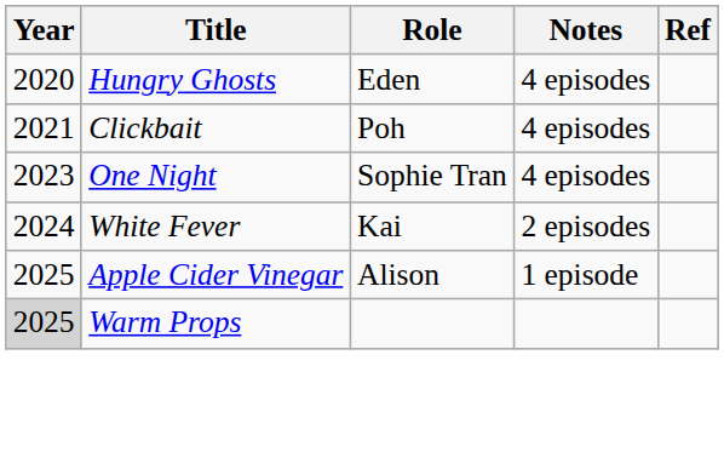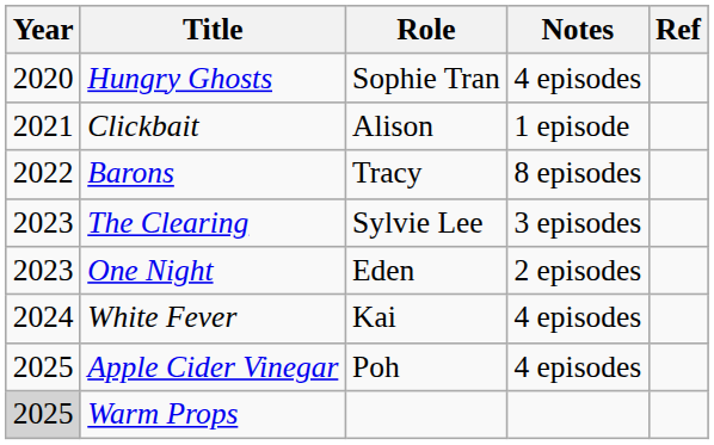Hungry Ghosts | Role: Eden -> Sophie Tran
Clickbait | Role: Poh -> Alison
Clickbait | Notes: 4 episodes -> 1 episode
+ row: 2022 | Barons | Tracy | 8 episodes
+ row: 2023 | The Clearing | Sylvie Lee | 3 episodes
One Night | Role: Sophie Tran -> Eden
One Night | Notes: 4 episodes -> 2 episodes
White Fever | Notes: 2 episodes -> 4 episodes
Apple Cider Vinegar | Role: Alison -> Poh
Apple Cider Vinegar | Notes: 1 episode -> 4 episodes
